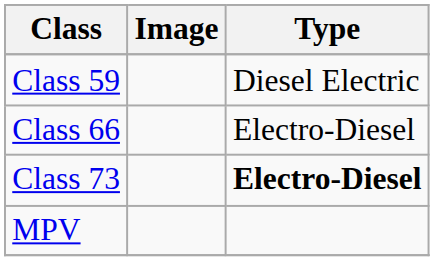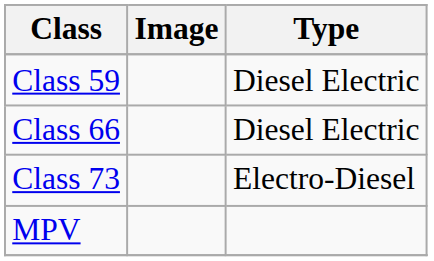Class 66 | Type: Electro-Diesel -> Diesel Electric
Class 73 | Type: bold -> normal
